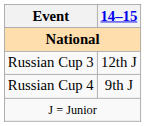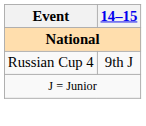- row: Russian Cup 3 | 12th J
